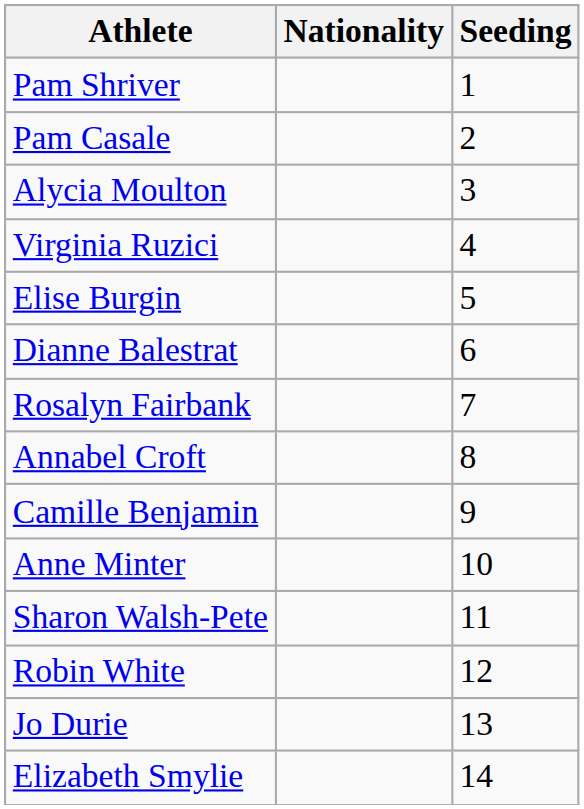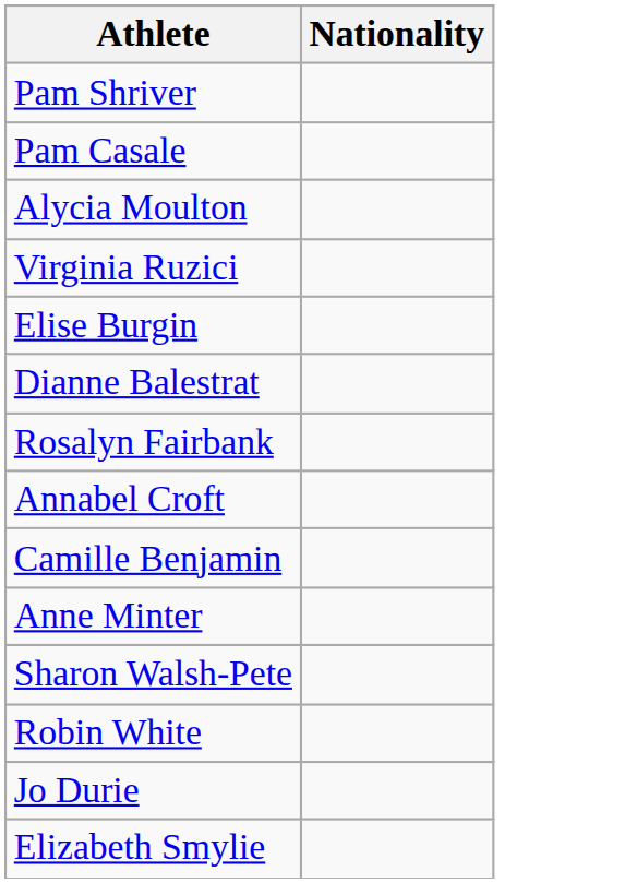- column: Seeding | 1 | 2 | 3 | 4 | 5 | 6 | 7 | 8 | 9 | 10 | 11 | 12 | 13 | 14
